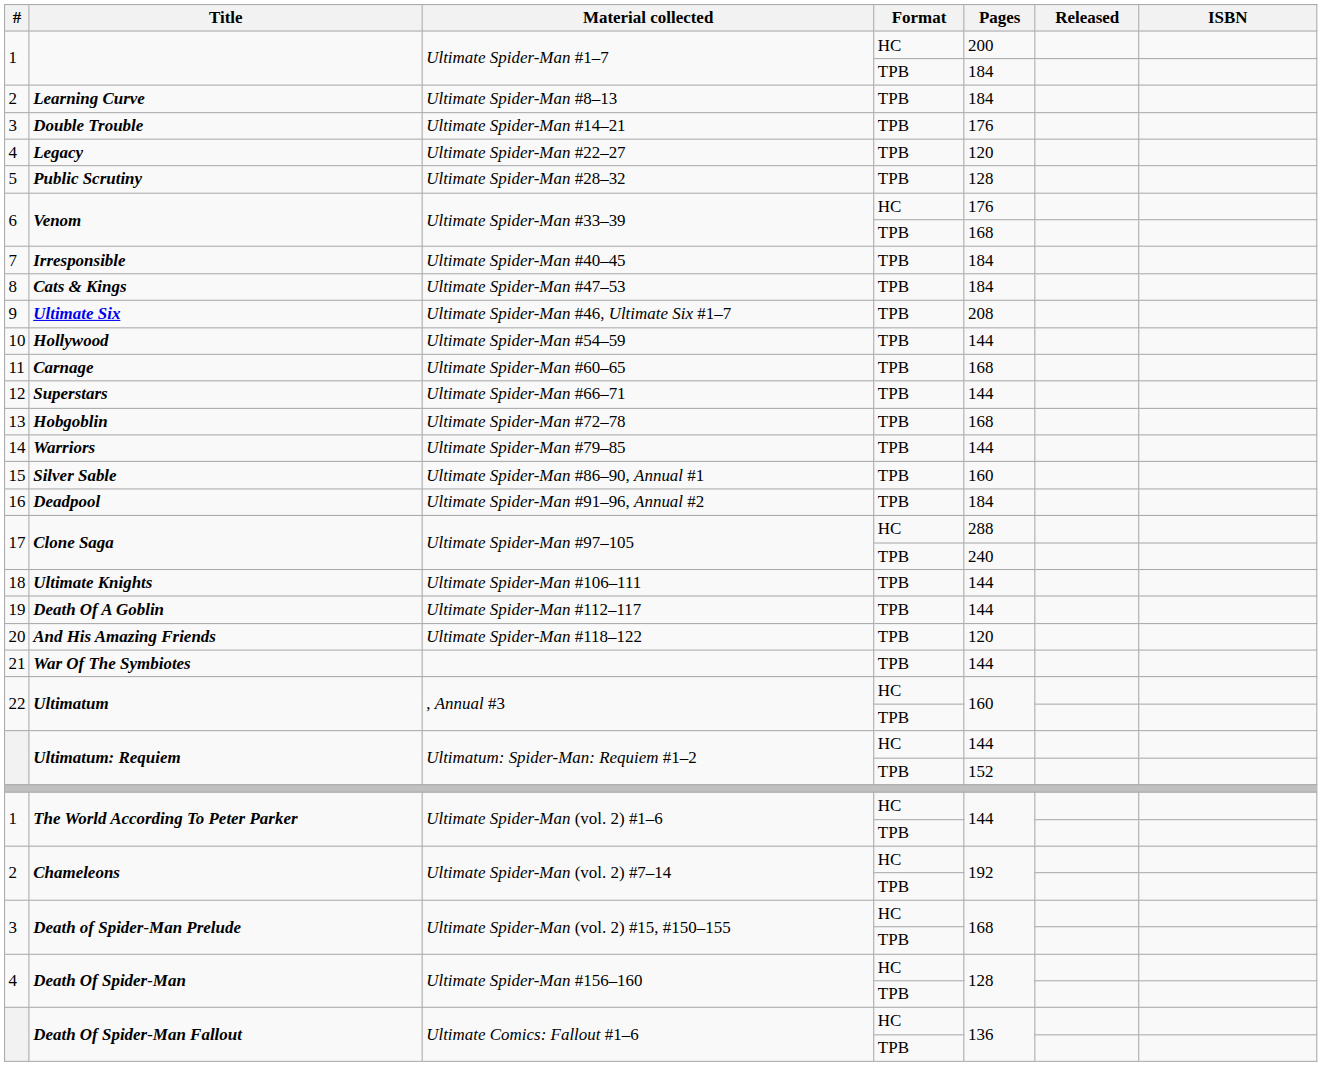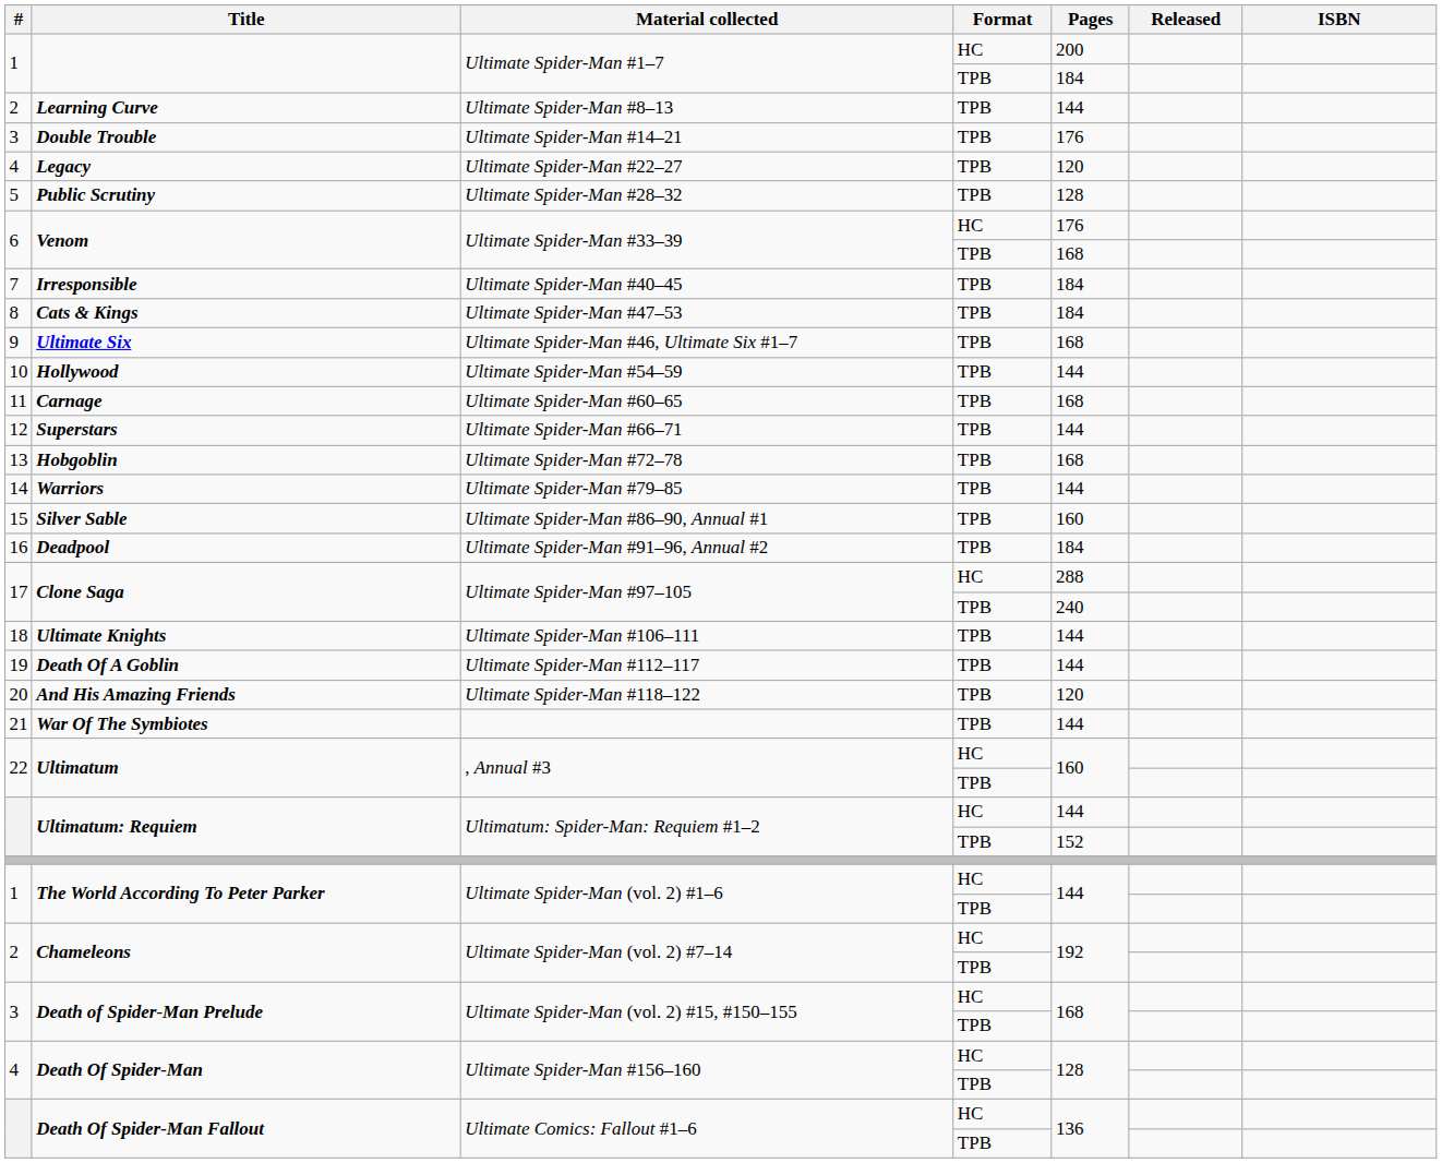Learning Curve | Pages: 184 -> 144
Ultimate Six | Pages: 208 -> 168
